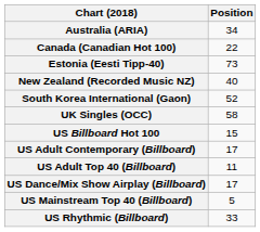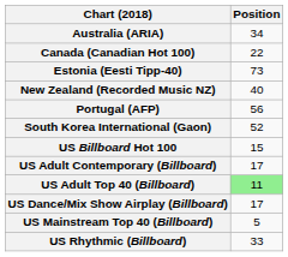+ row: Portugal (AFP) | 56
- row: UK Singles (OCC) | 58
US Adult Top 40 (Billboard) | Position: no background -> lightgreen background
